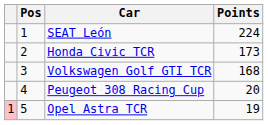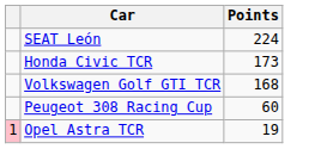- column: Pos | 1 | 2 | 3 | 4 | 5
Peugeot 308 Racing Cup | Points: 20 -> 60
